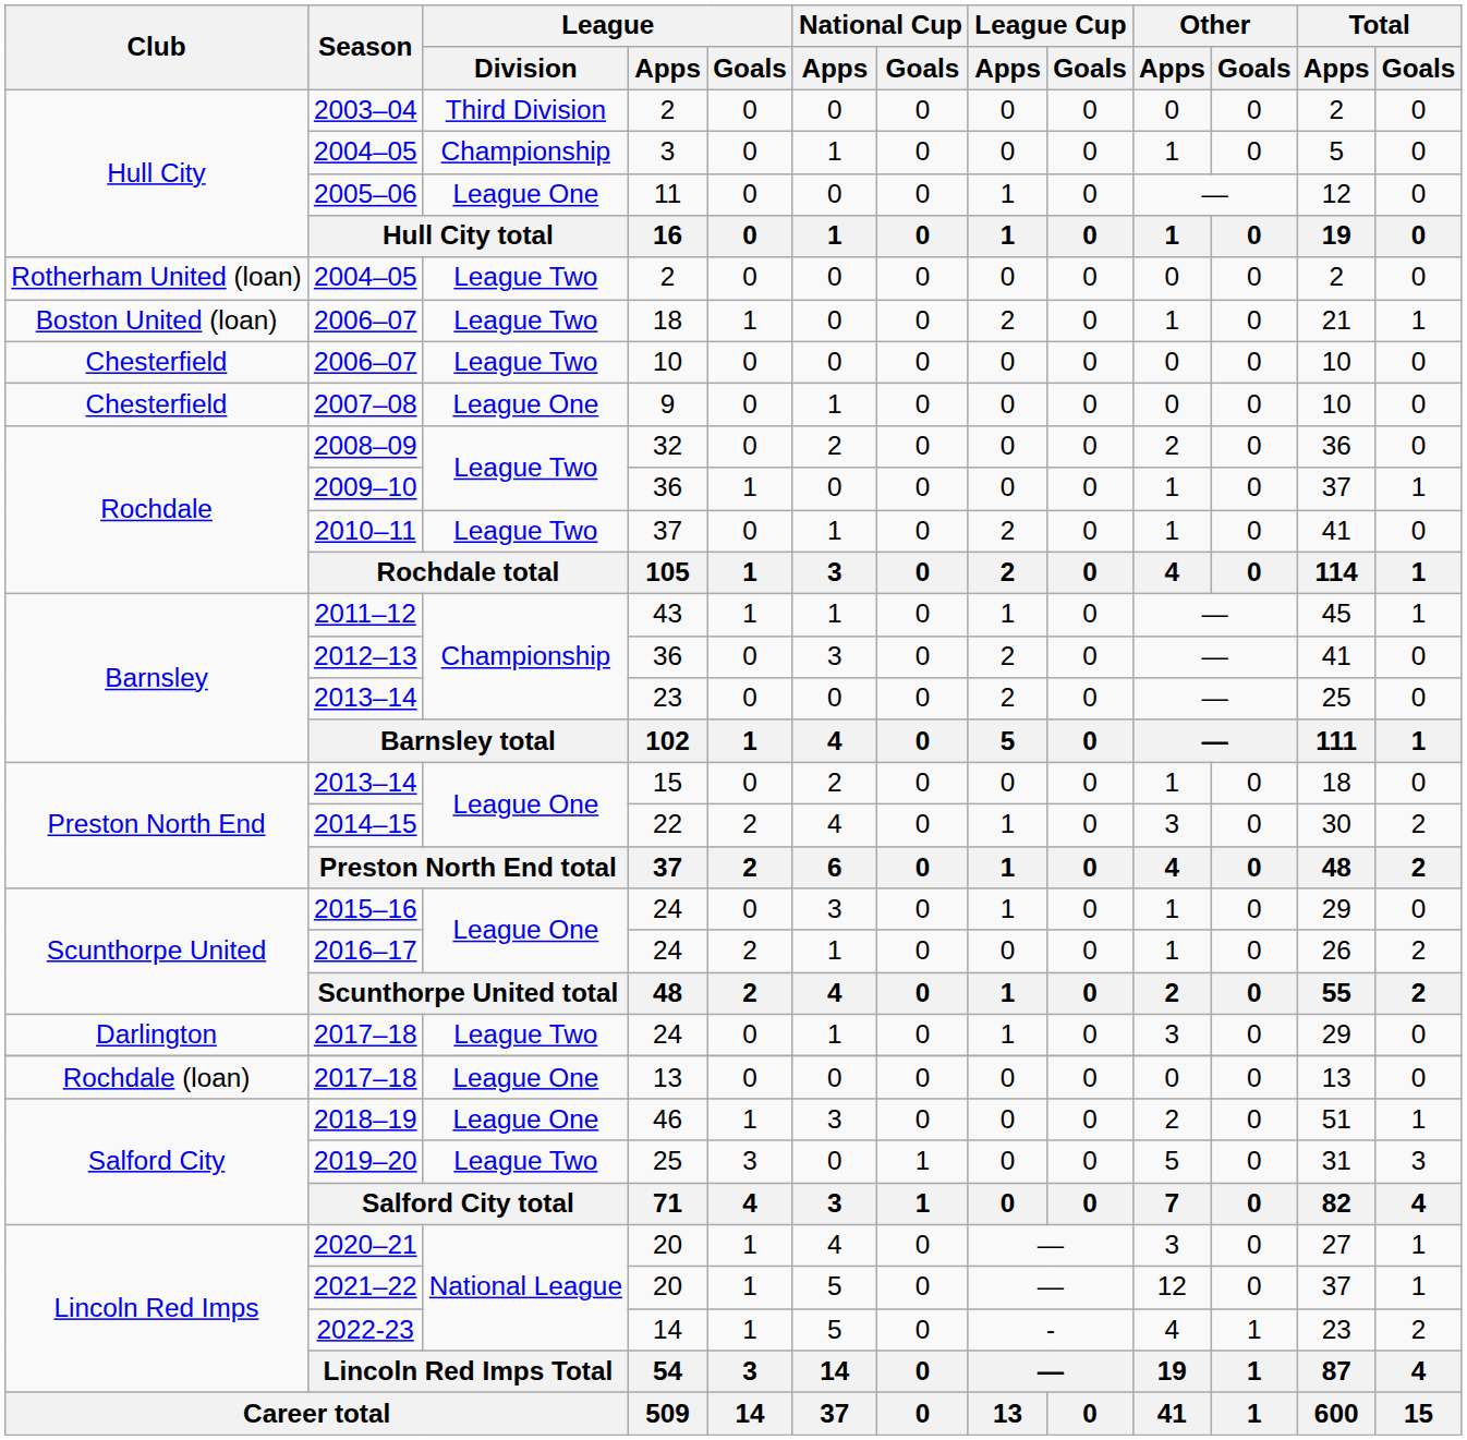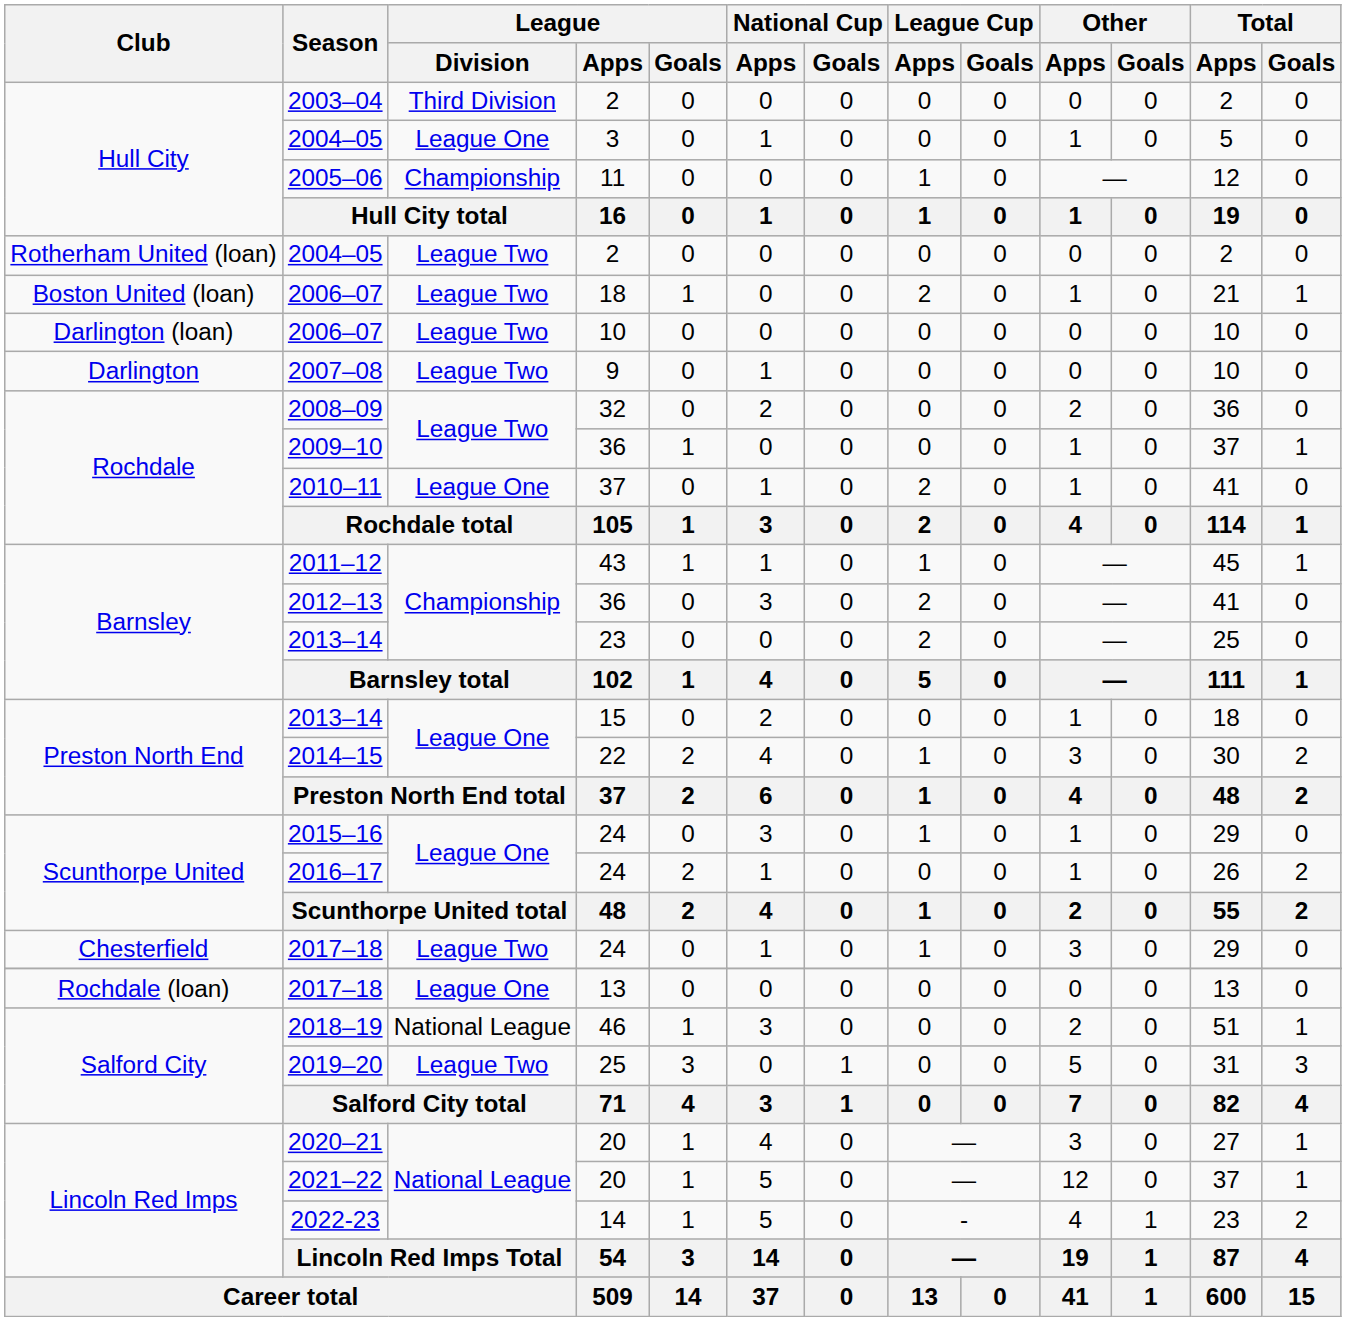2004–05 / 3 | League / Division: Championship -> League One
2005–06 | League / Division: League One -> Championship
2006–07 / 10 | Club: Chesterfield -> Darlington (loan)
2007–08 | Club: Chesterfield -> Darlington
2007–08 | League / Division: League One -> League Two
2010–11 | League / Division: League Two -> League One
2017–18 / 24 | Club: Darlington -> Chesterfield
2018–19 | League / Division: League One -> National League
